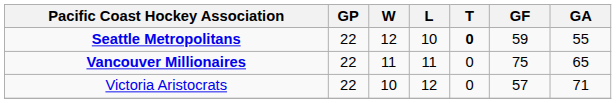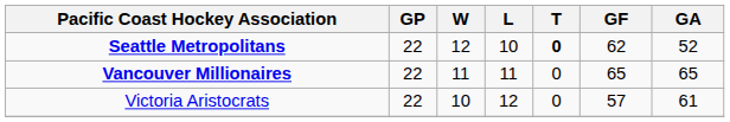Seattle Metropolitans | GF: 59 -> 62
Seattle Metropolitans | GA: 55 -> 52
Vancouver Millionaires | GF: 75 -> 65
Victoria Aristocrats | GA: 71 -> 61
